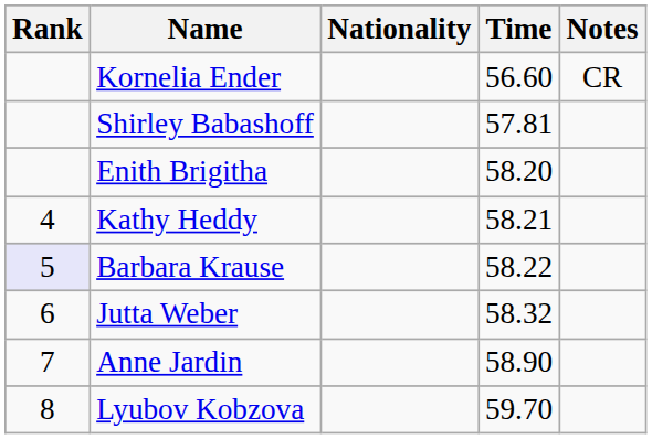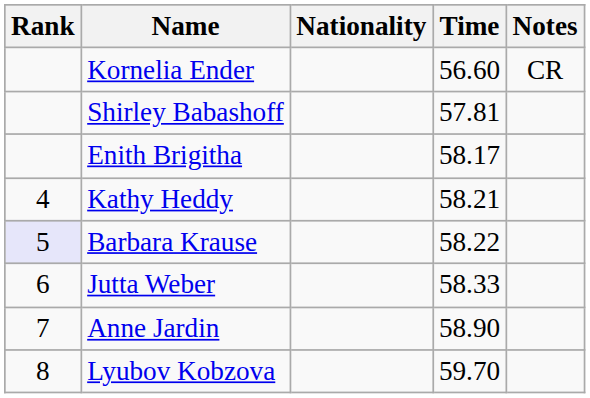Enith Brigitha | Time: 58.20 -> 58.17
Jutta Weber | Time: 58.32 -> 58.33
